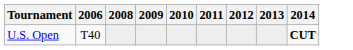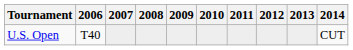+ column: 2007
U.S. Open | 2014: bold -> normal
